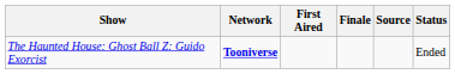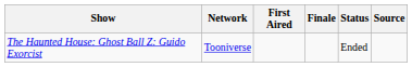columns swapped: Status <-> Source
The Haunted House: Ghost Ball Z: Guido Exorcist | Network: bold -> normal
